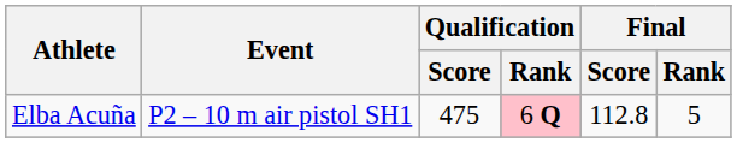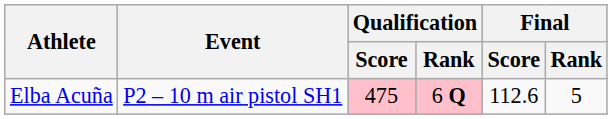Elba Acuña | Qualification / Score: no background -> pink background
Elba Acuña | Final / Score: 112.8 -> 112.6
